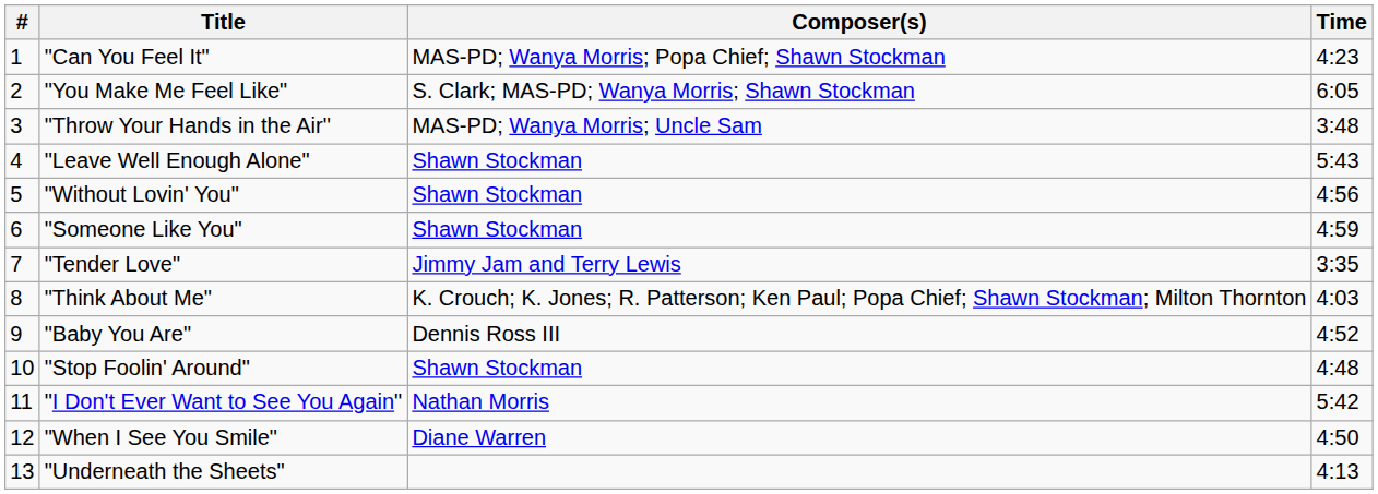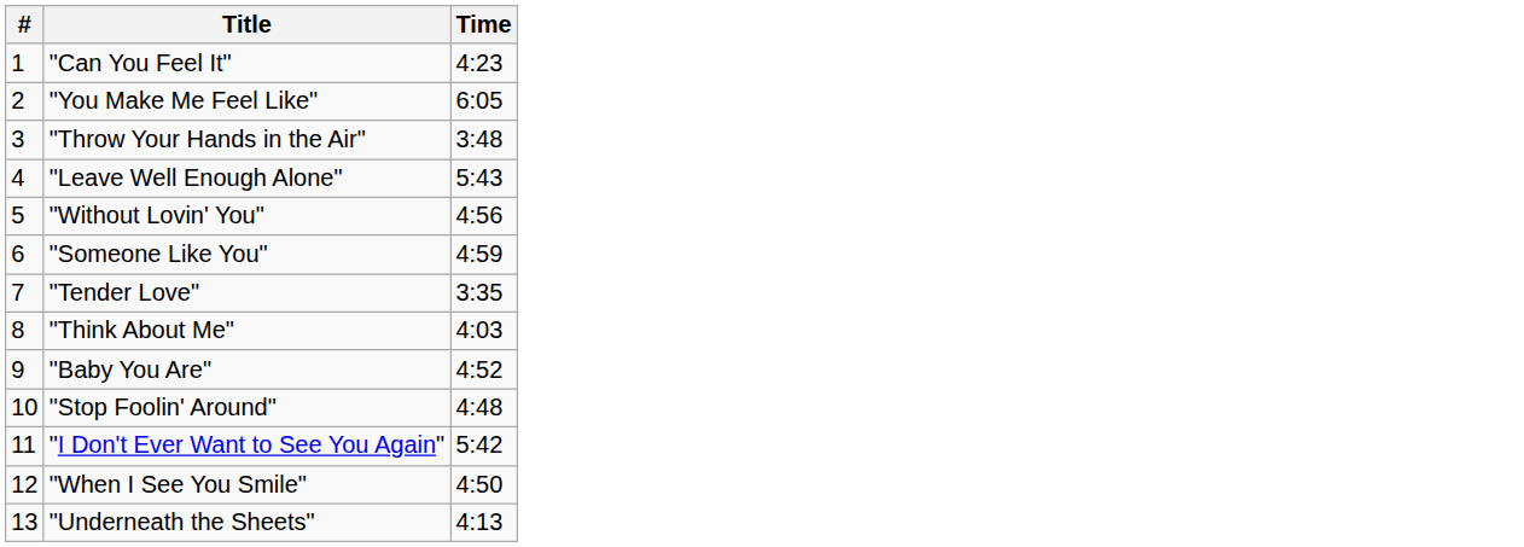- column: Composer(s) | MAS-PD; Wanya Morris; Popa Chief; Shawn Stockman | S. Clark; MAS-PD; Wanya Morris; Shawn Stockman | MAS-PD; Wanya Morris; Uncle Sam | Shawn Stockman | Shawn Stockman | Shawn Stockman | Jimmy Jam and Terry Lewis | K. Crouch; K. Jones; R. Patterson; Ken Paul; Popa Chief; Shawn Stockman; Milton Thornton | Dennis Ross III | Shawn Stockman | Nathan Morris | Diane Warren
